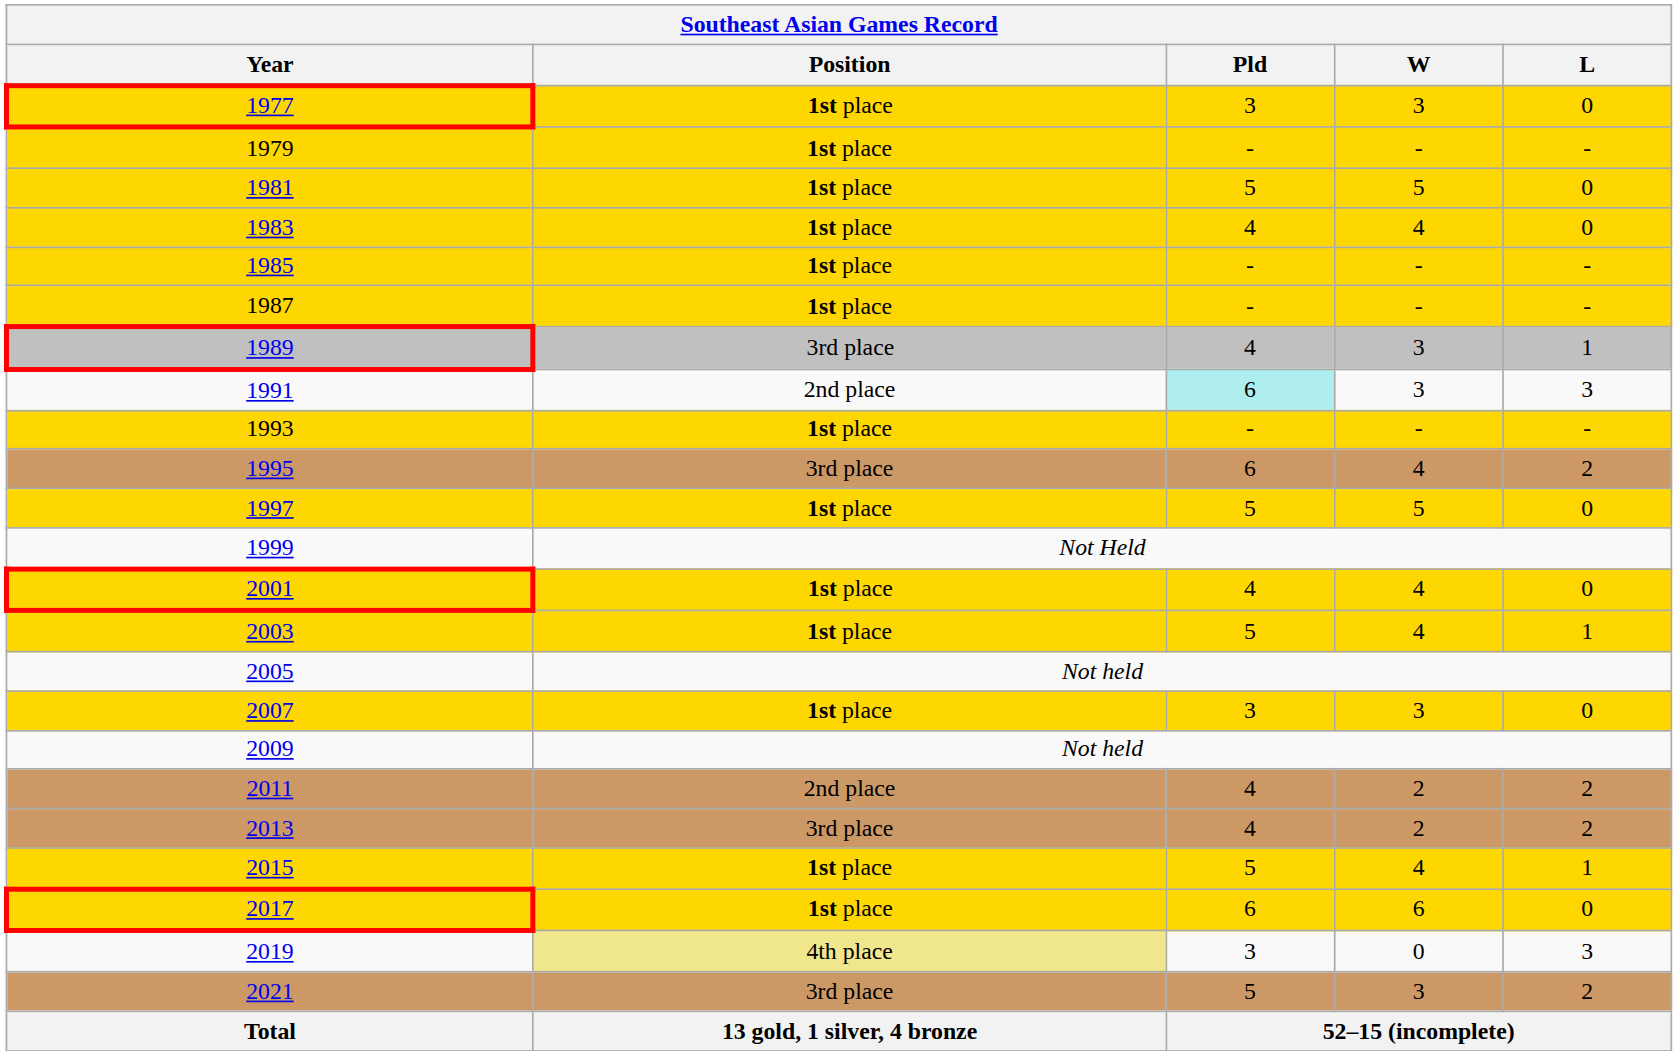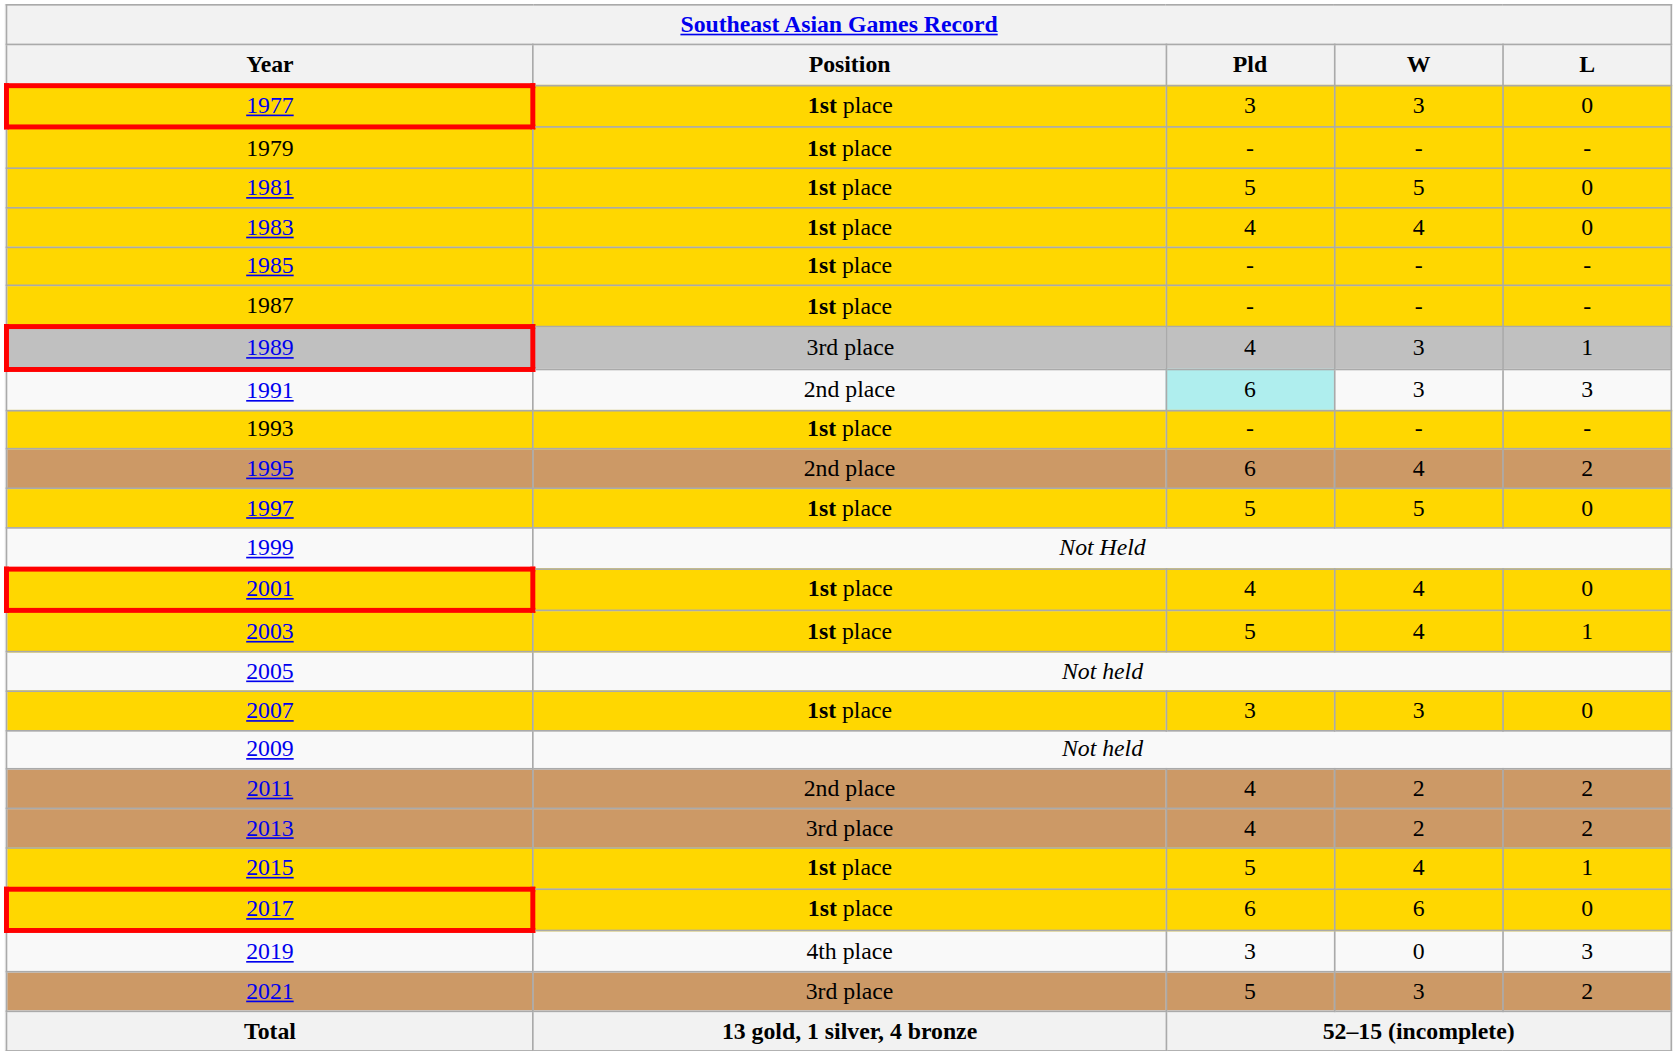1995 | Position: 3rd place -> 2nd place
2019 | Position: khaki background -> no background
